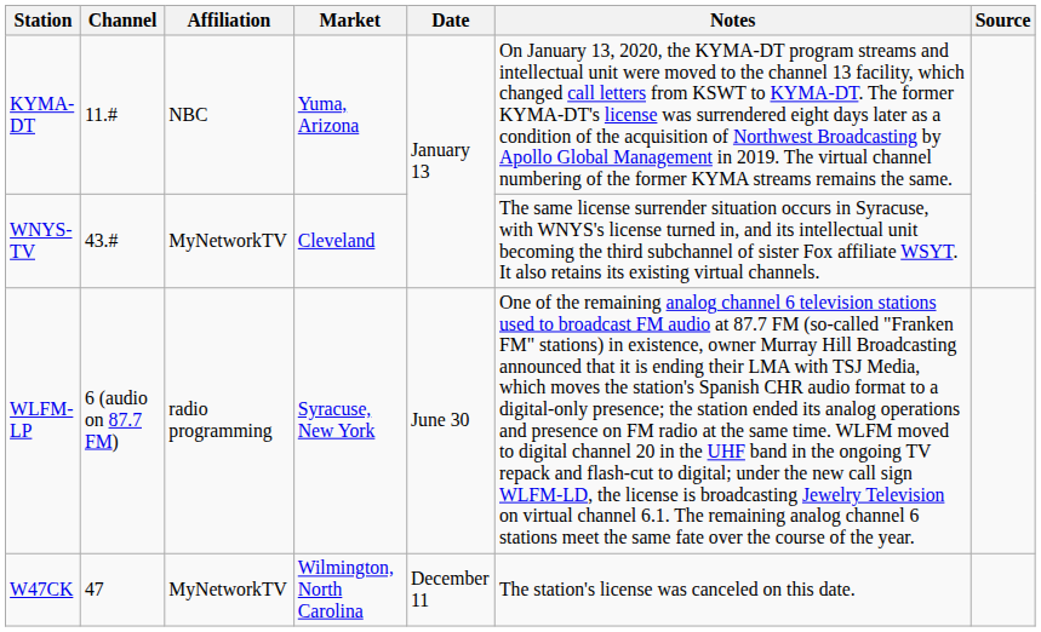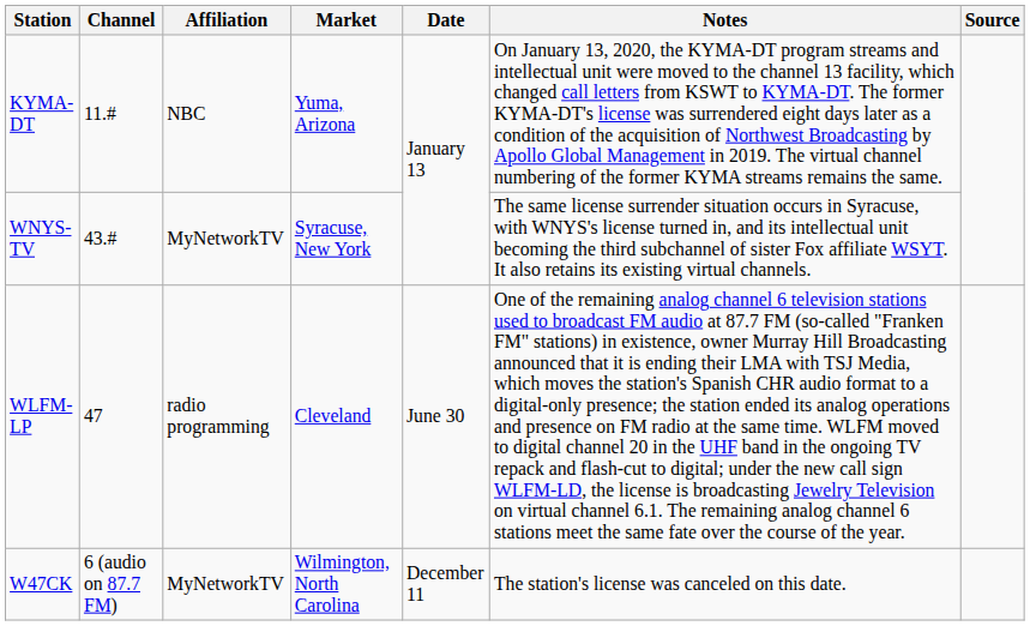WNYS-TV | Market: Cleveland -> Syracuse, New York
WLFM-LP | Channel: 6 (audio on 87.7 FM) -> 47
WLFM-LP | Market: Syracuse, New York -> Cleveland
W47CK | Channel: 47 -> 6 (audio on 87.7 FM)
